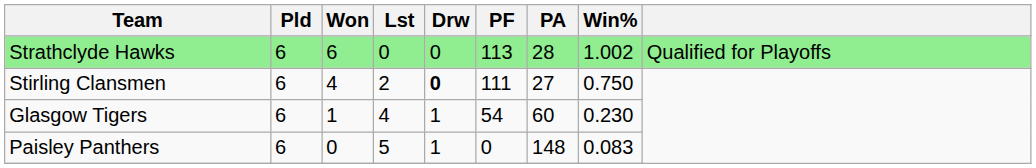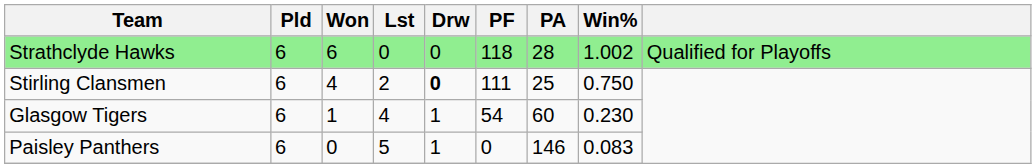Strathclyde Hawks | PF: 113 -> 118
Stirling Clansmen | PA: 27 -> 25
Paisley Panthers | PA: 148 -> 146
